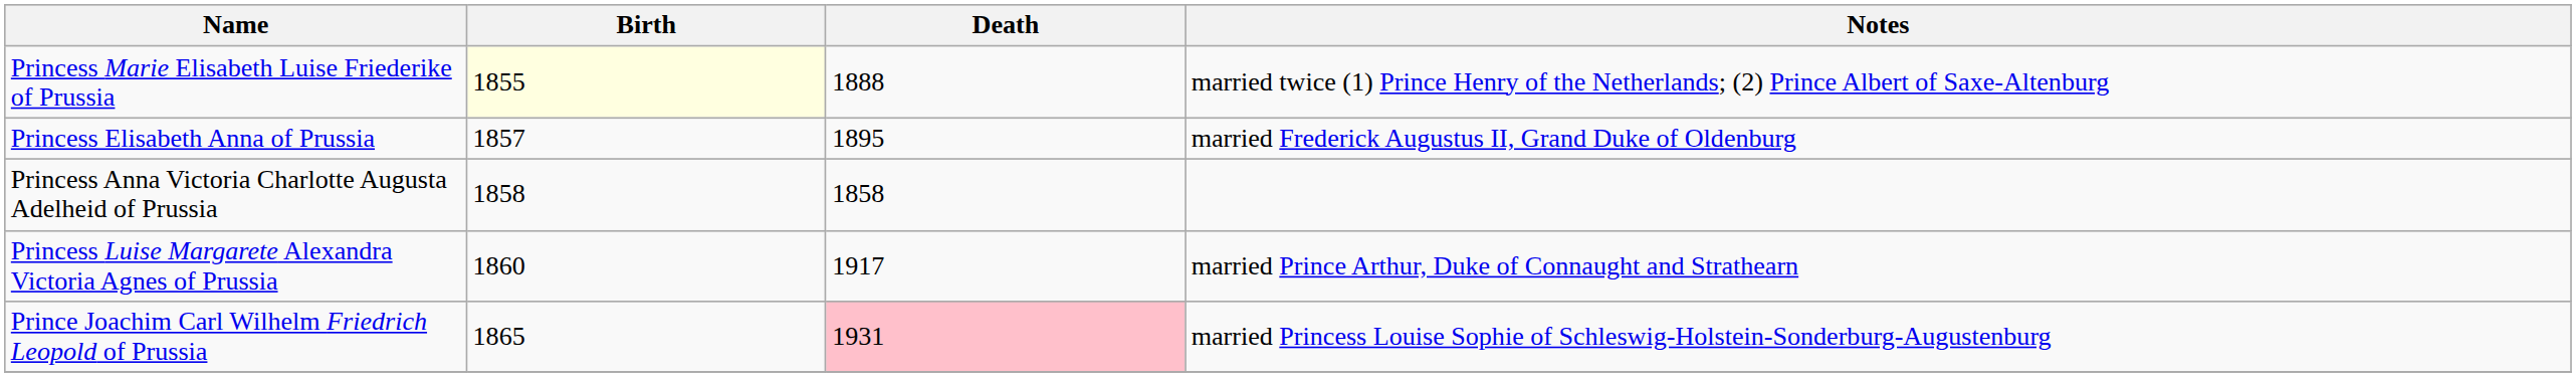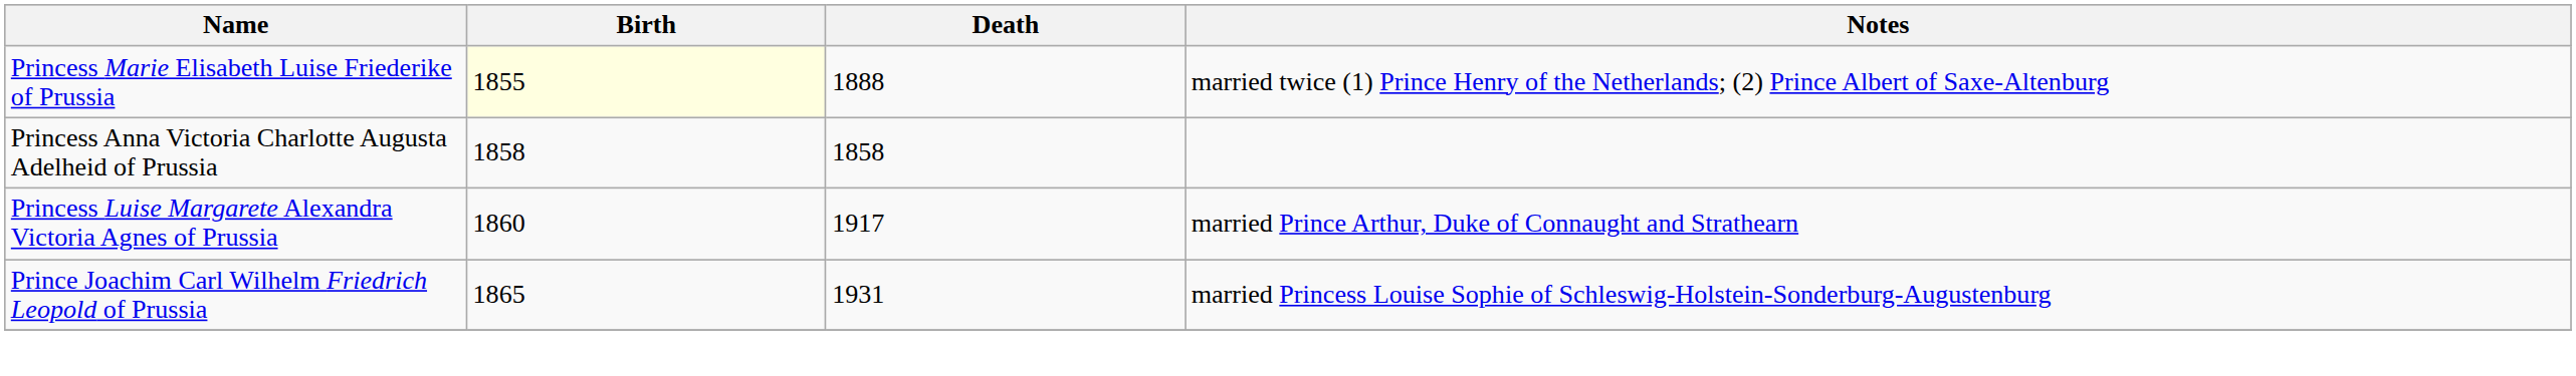- row: Princess Elisabeth Anna of Prussia | 1857 | 1895 | married Frederick Augustus II, Grand Duke of Oldenburg
Prince Joachim Carl Wilhelm Friedrich Leopold of Prussia | Death: pink background -> no background
